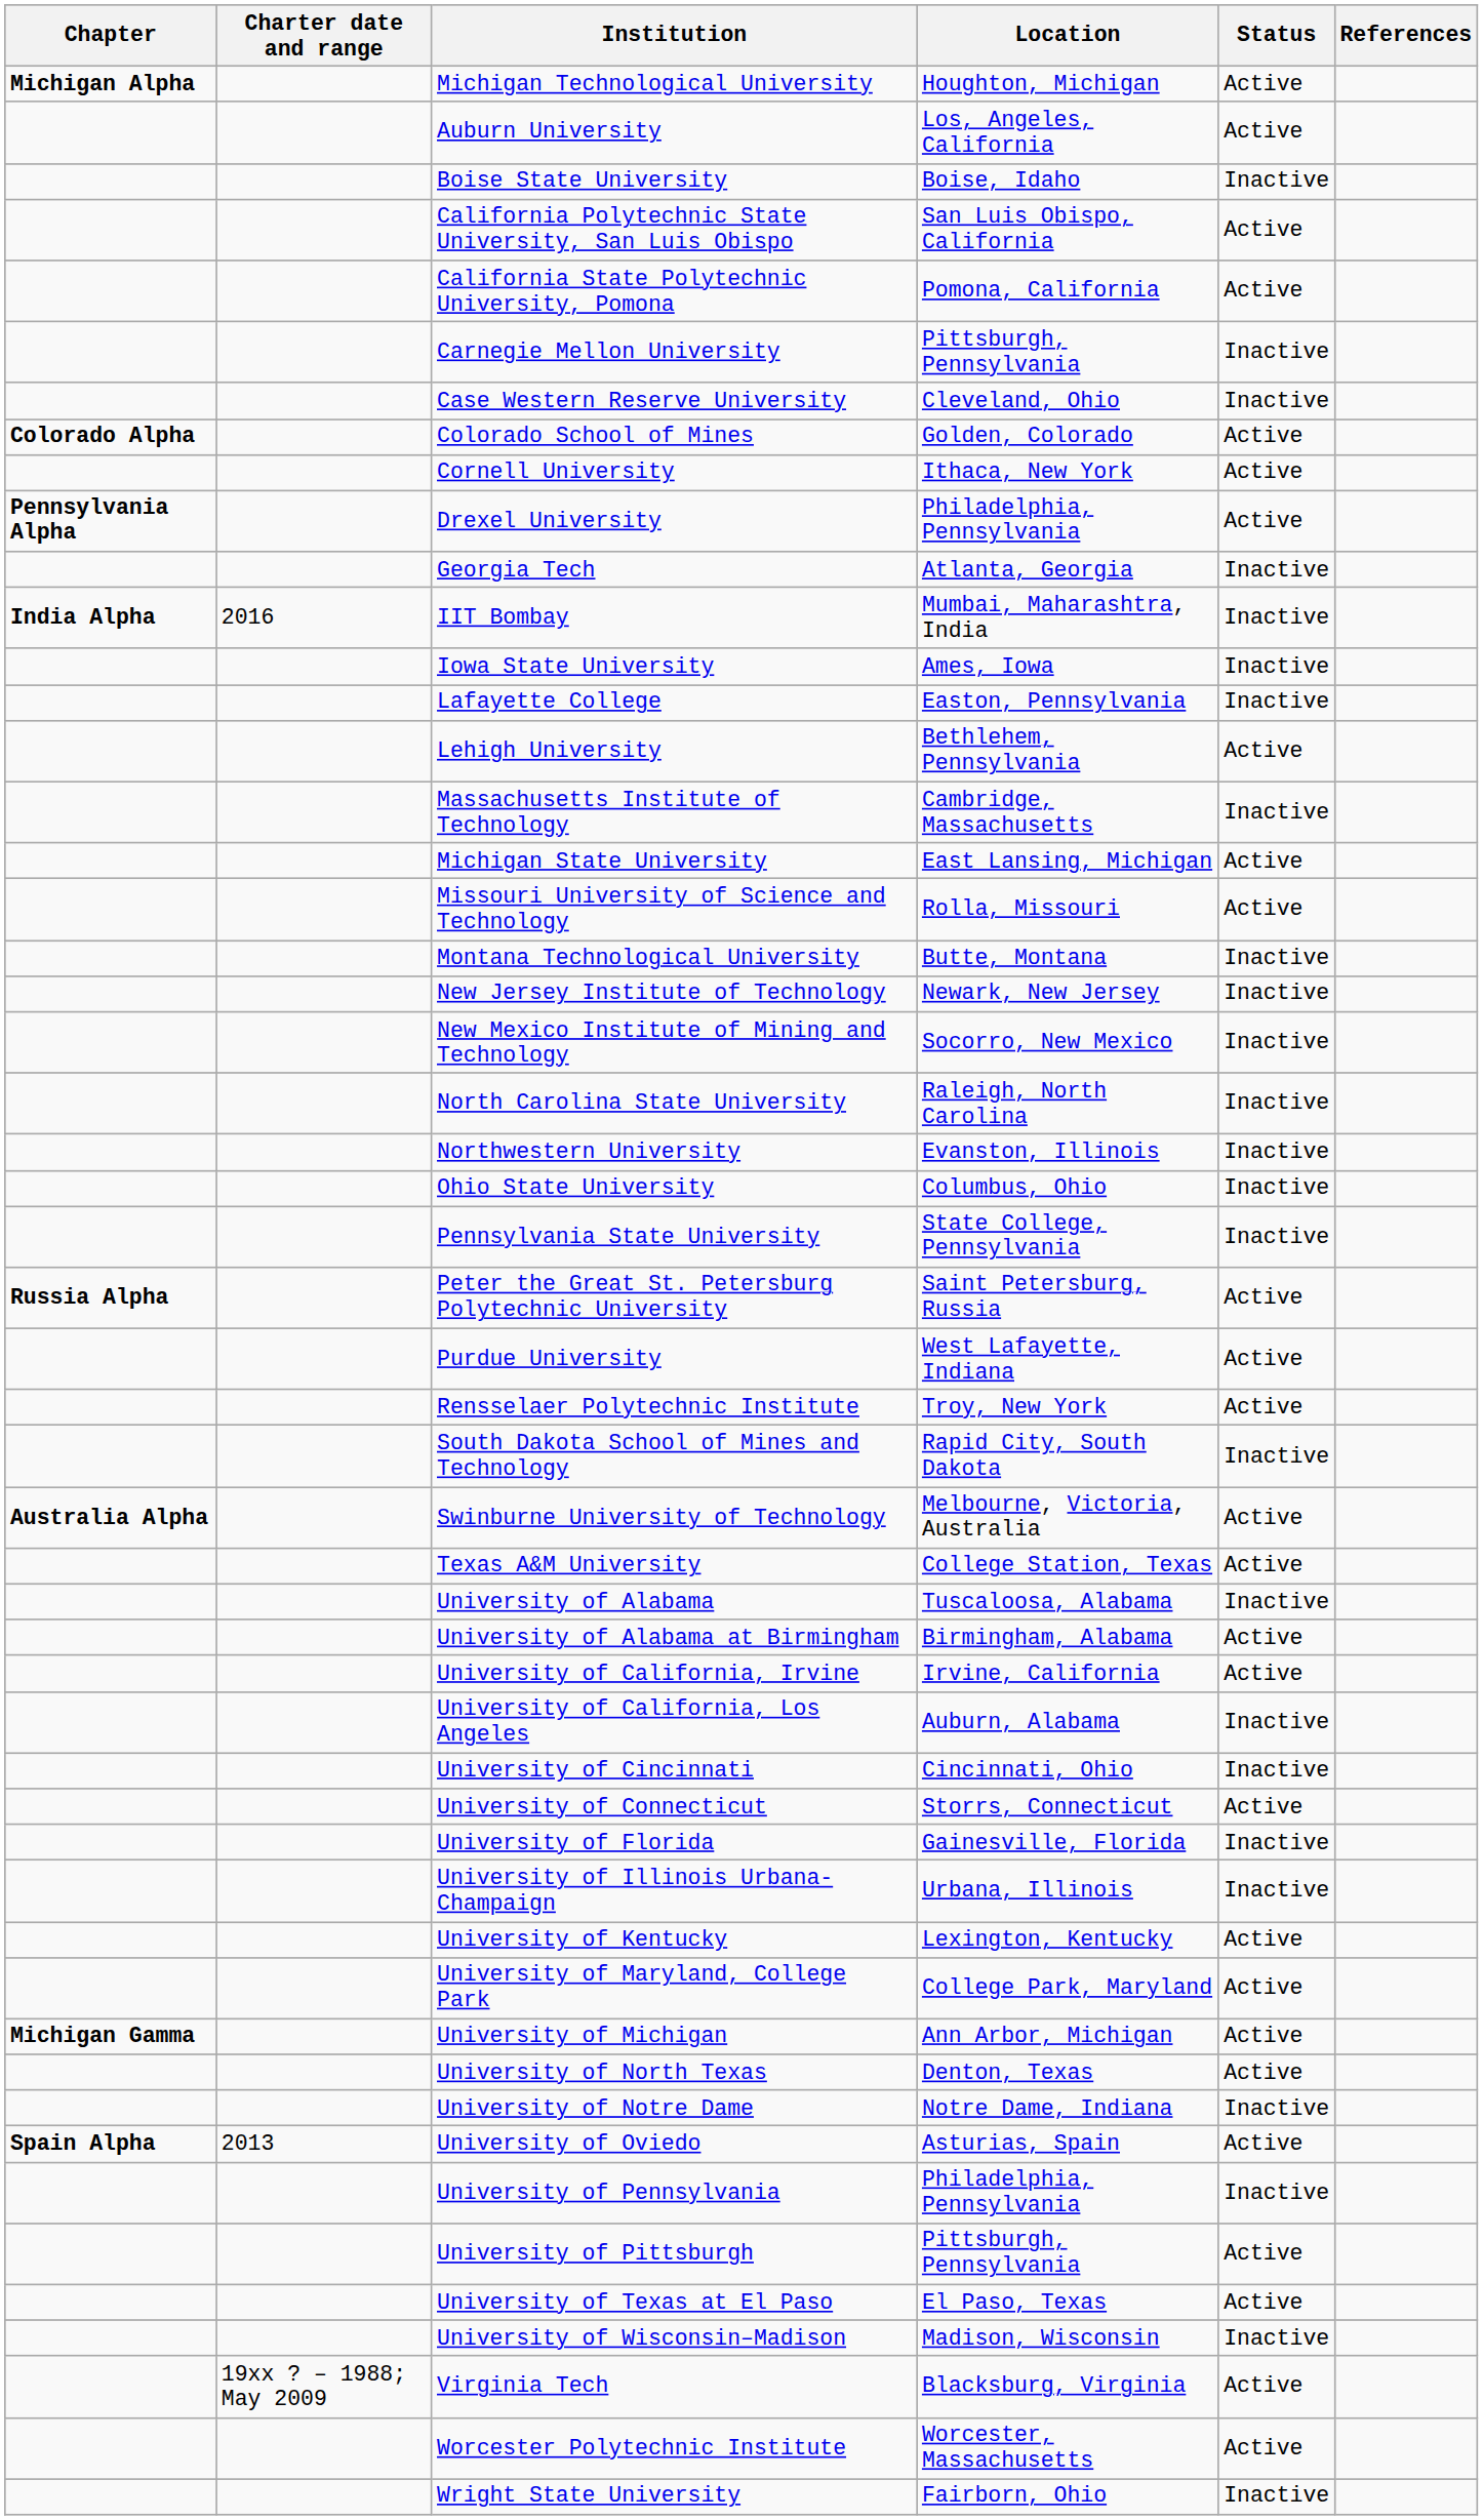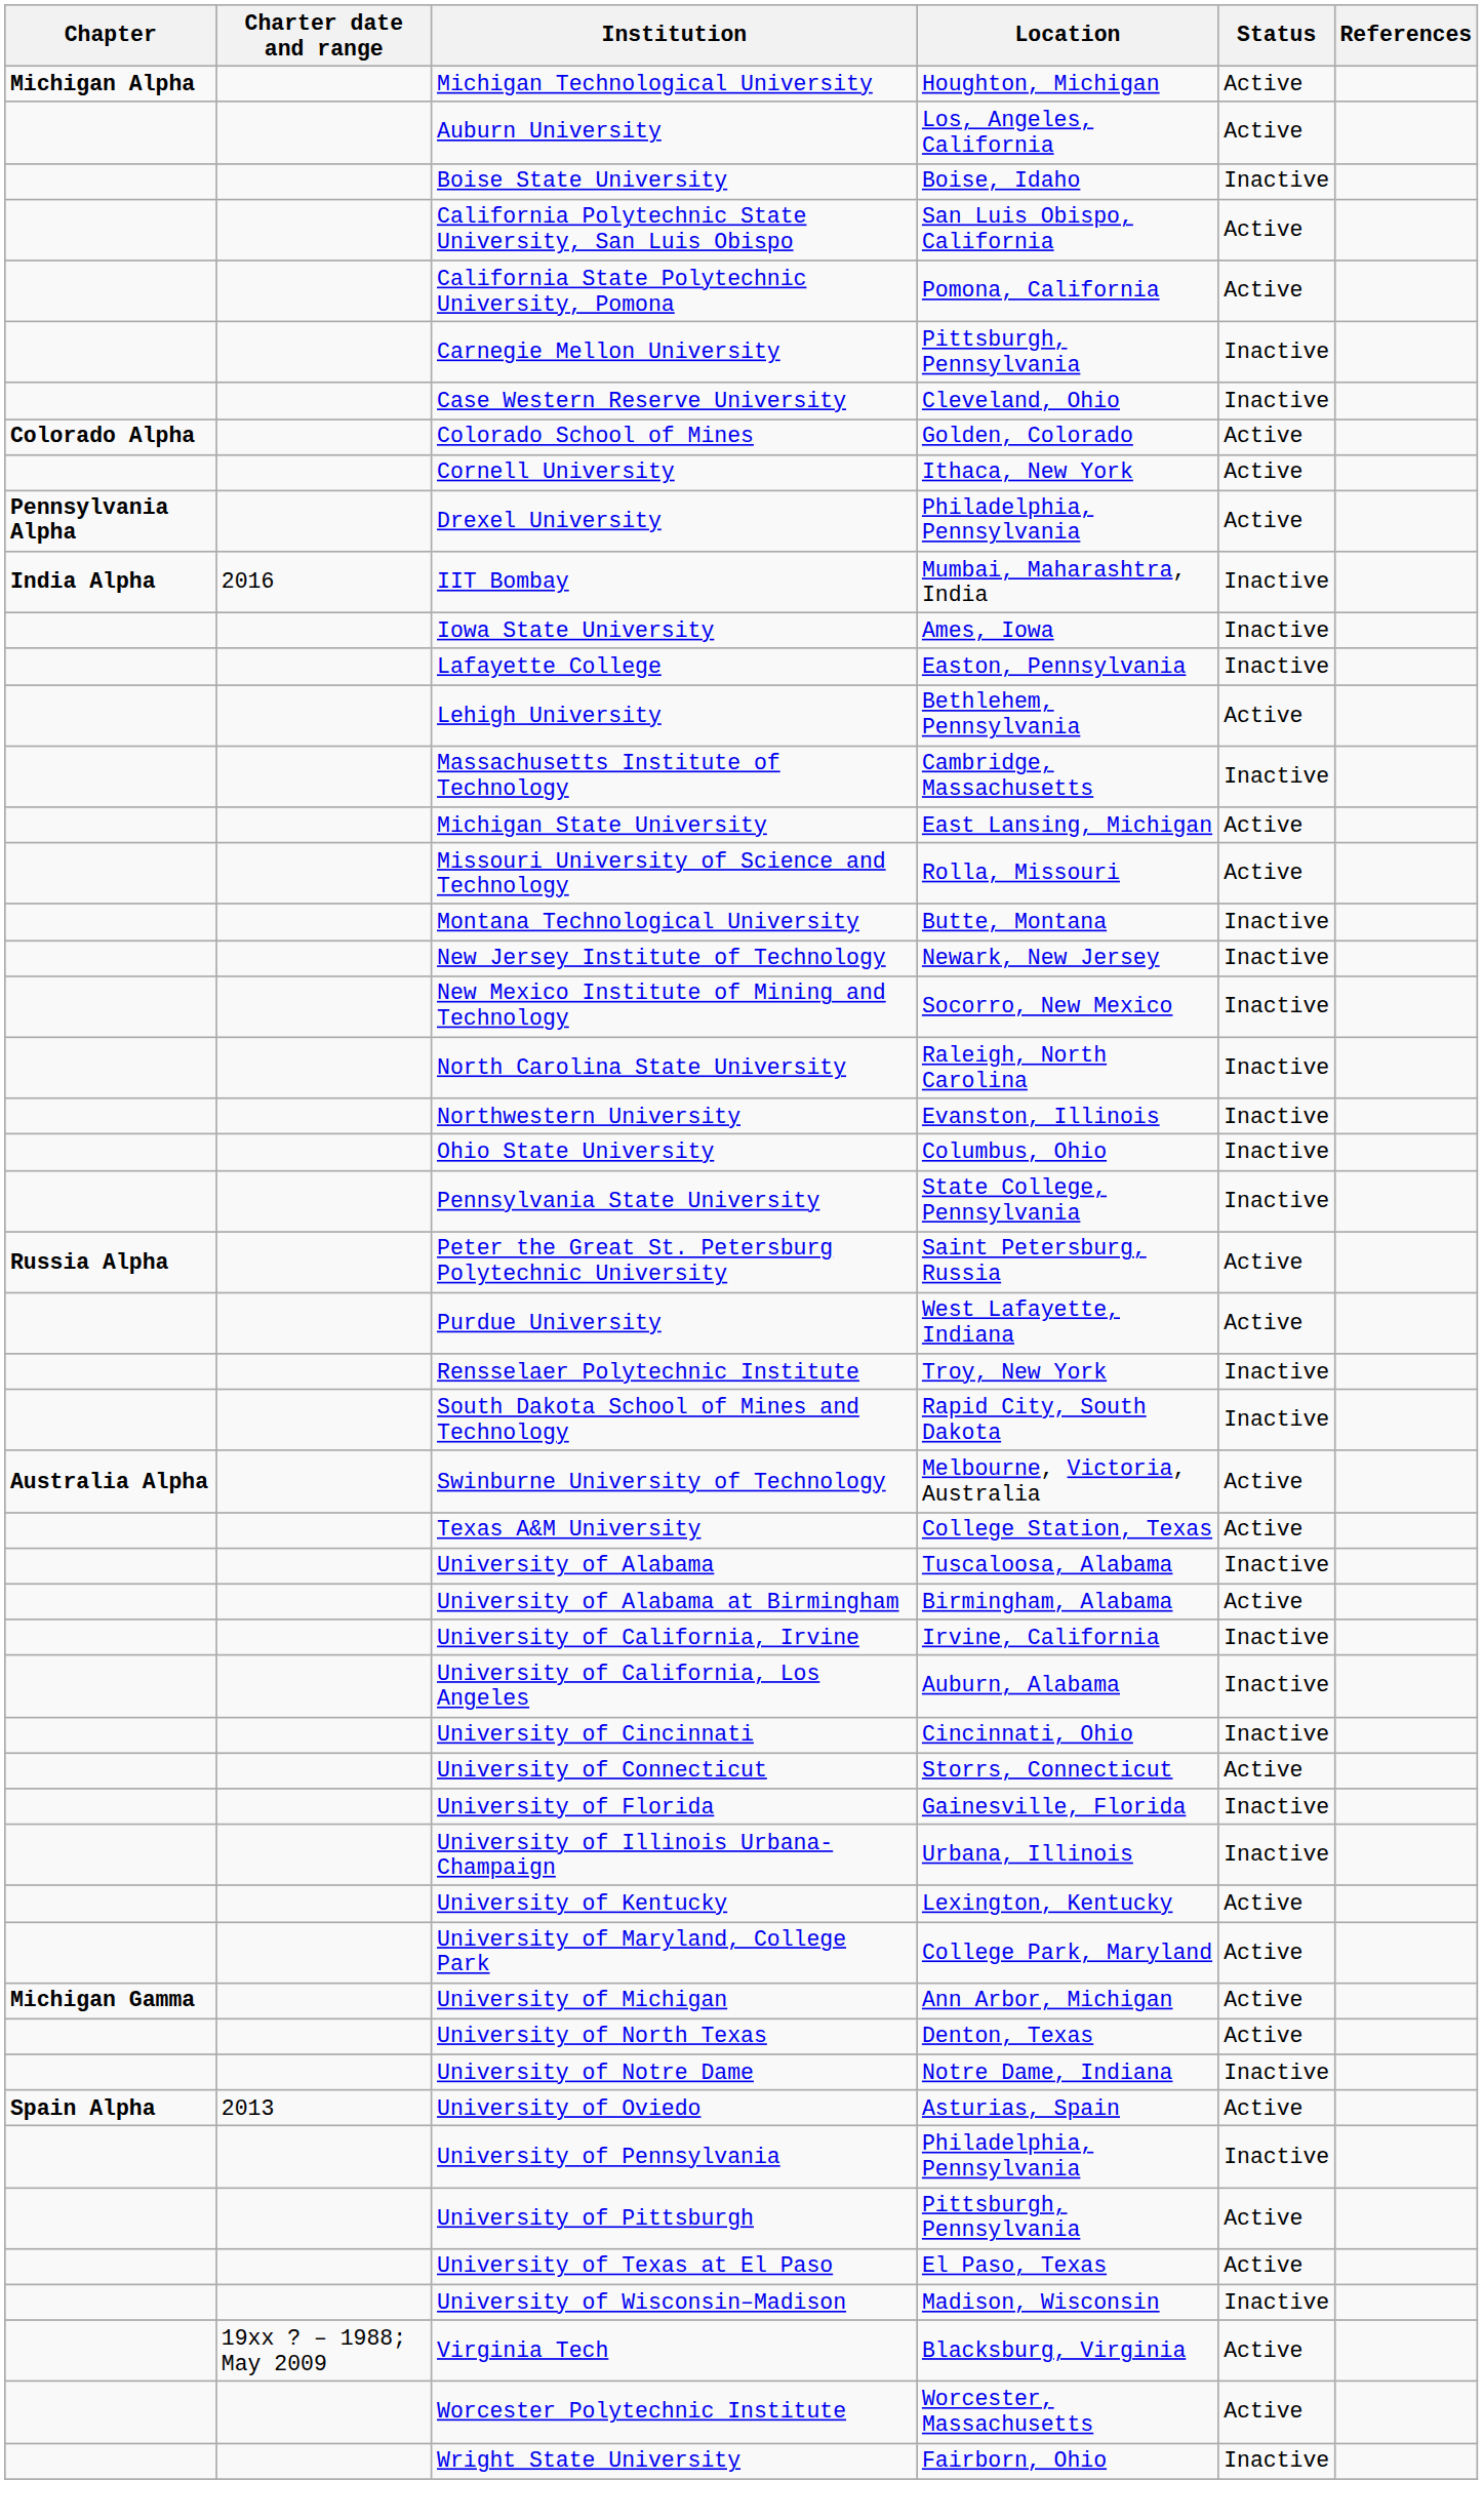- row: Georgia Tech | Atlanta, Georgia | Inactive
Rensselaer Polytechnic Institute | Status: Active -> Inactive
University of California, Irvine | Status: Active -> Inactive
